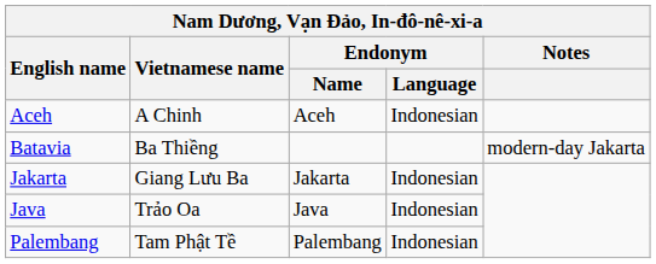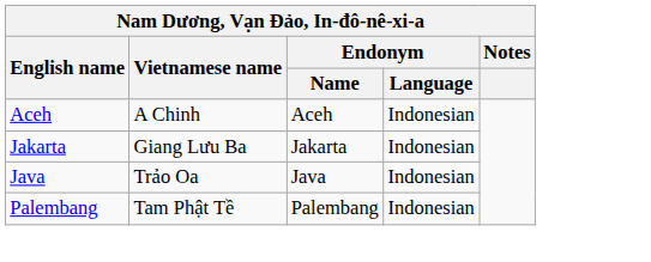- row: Batavia | Ba Thiềng | modern-day Jakarta
